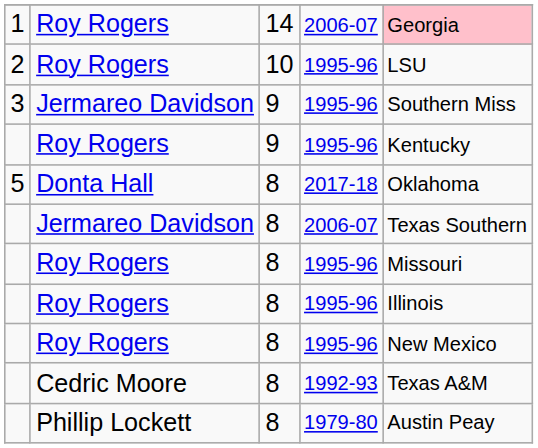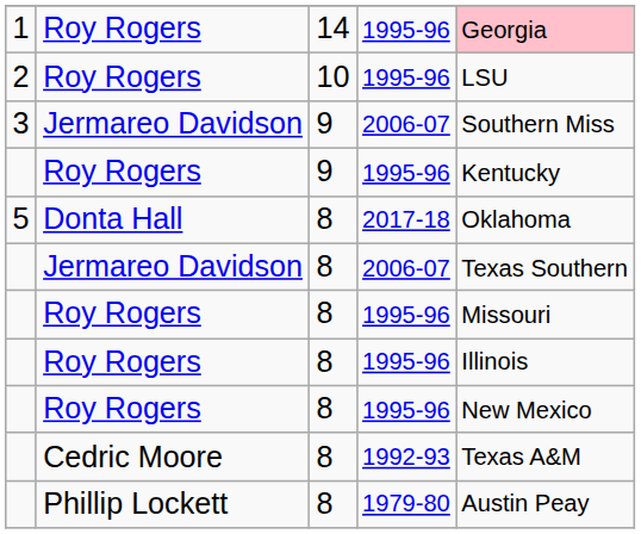1 | column 4: 2006-07 -> 1995-96
3 | column 4: 1995-96 -> 2006-07
